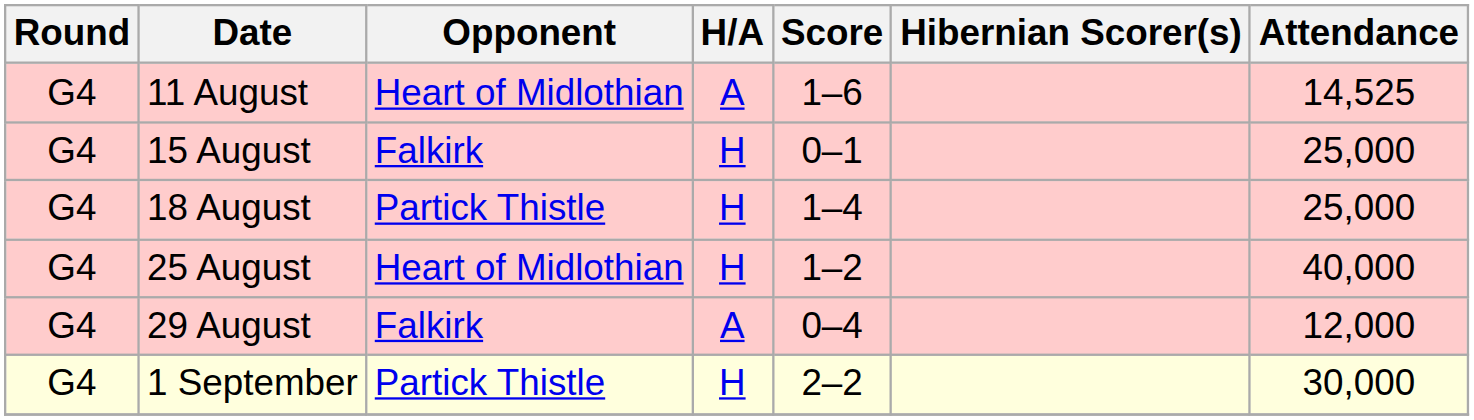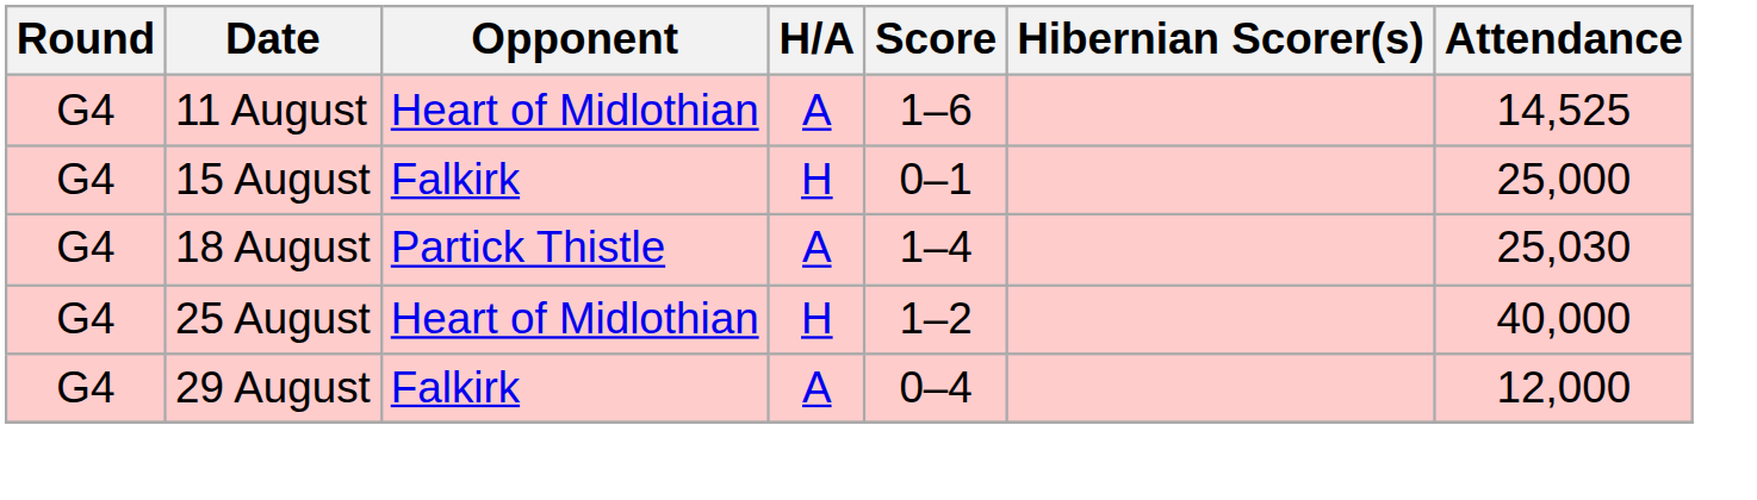18 August | H/A: H -> A
18 August | Attendance: 25,000 -> 25,030
- row: G4 | 1 September | Partick Thistle | H | 2–2 | 30,000
